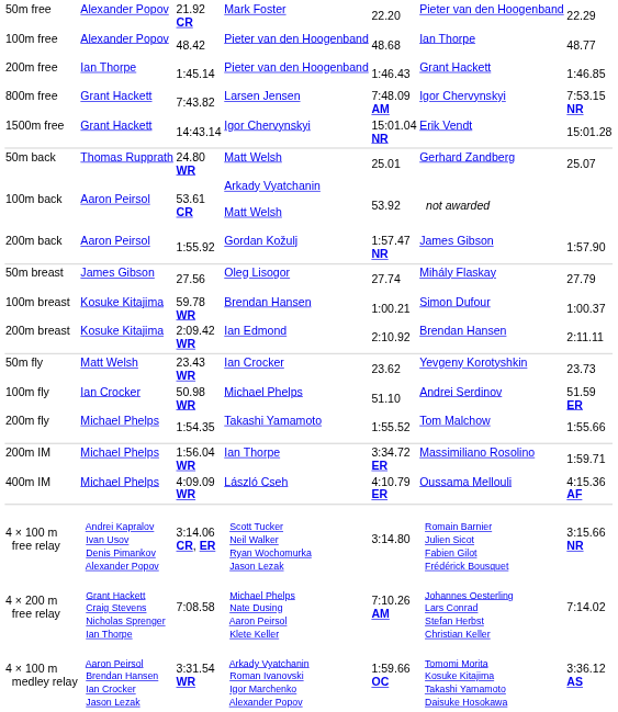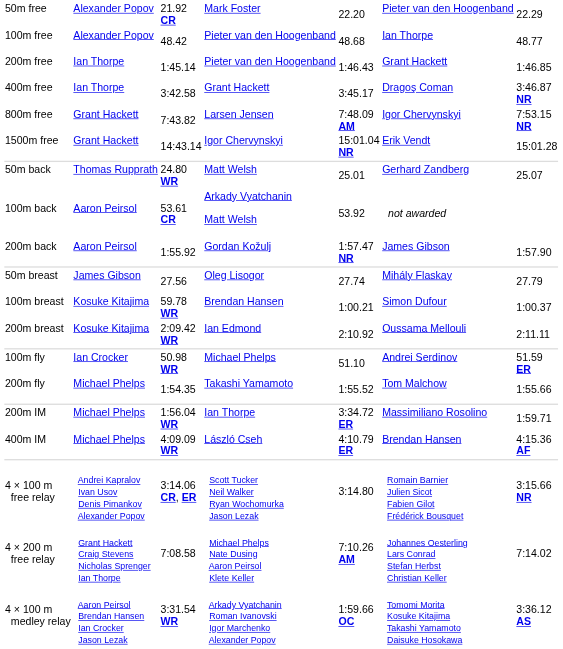+ row: 400m free | Ian Thorpe | 3:42.58 | Grant Hackett | 3:45.17 | Dragoş Coman | 3:46.87 NR
200m breast | column 6: Brendan Hansen -> Oussama Mellouli
- row: 50m fly | Matt Welsh | 23.43 WR | Ian Crocker | 23.62 | Yevgeny Korotyshkin | 23.73
400m IM | column 6: Oussama Mellouli -> Brendan Hansen
